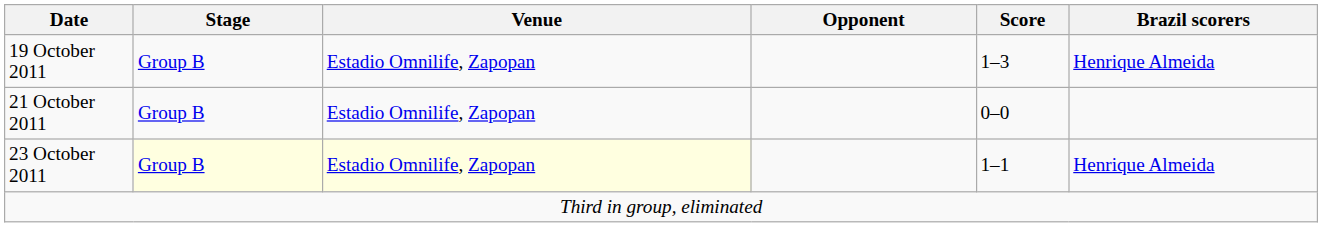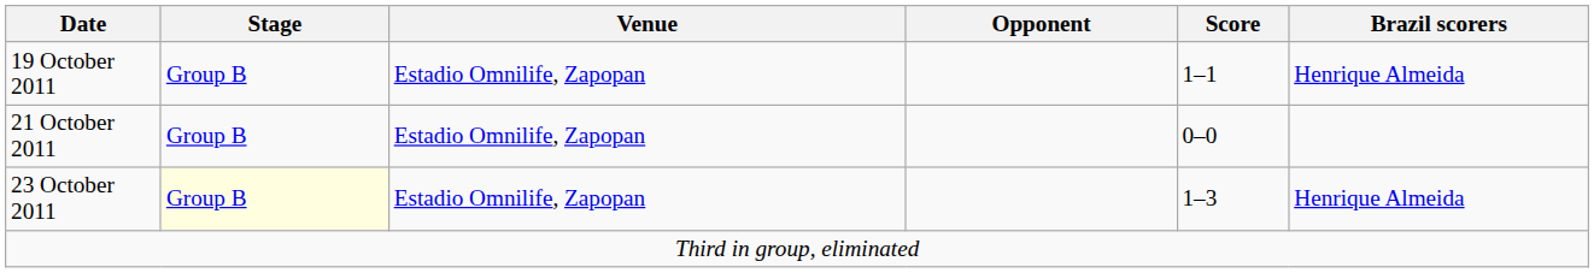19 October 2011 | Score: 1–3 -> 1–1
23 October 2011 | Venue: lightyellow background -> no background
23 October 2011 | Score: 1–1 -> 1–3
